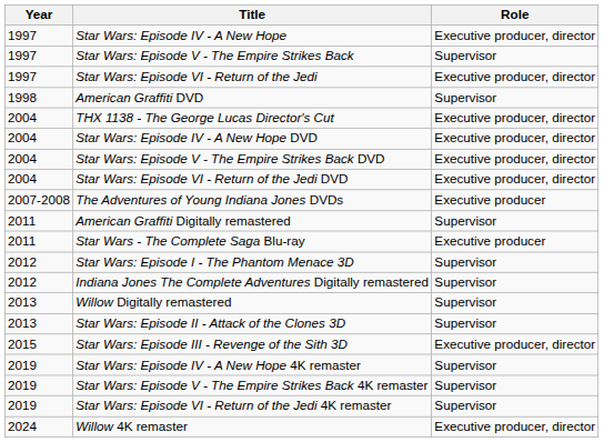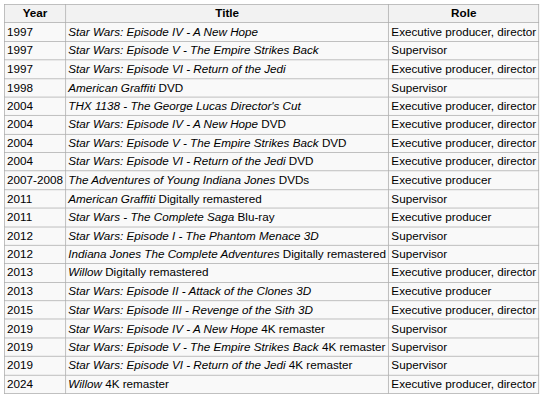Willow Digitally remastered | Role: Supervisor -> Executive producer, director
Star Wars: Episode II - Attack of the Clones 3D | Role: Supervisor -> Executive producer
